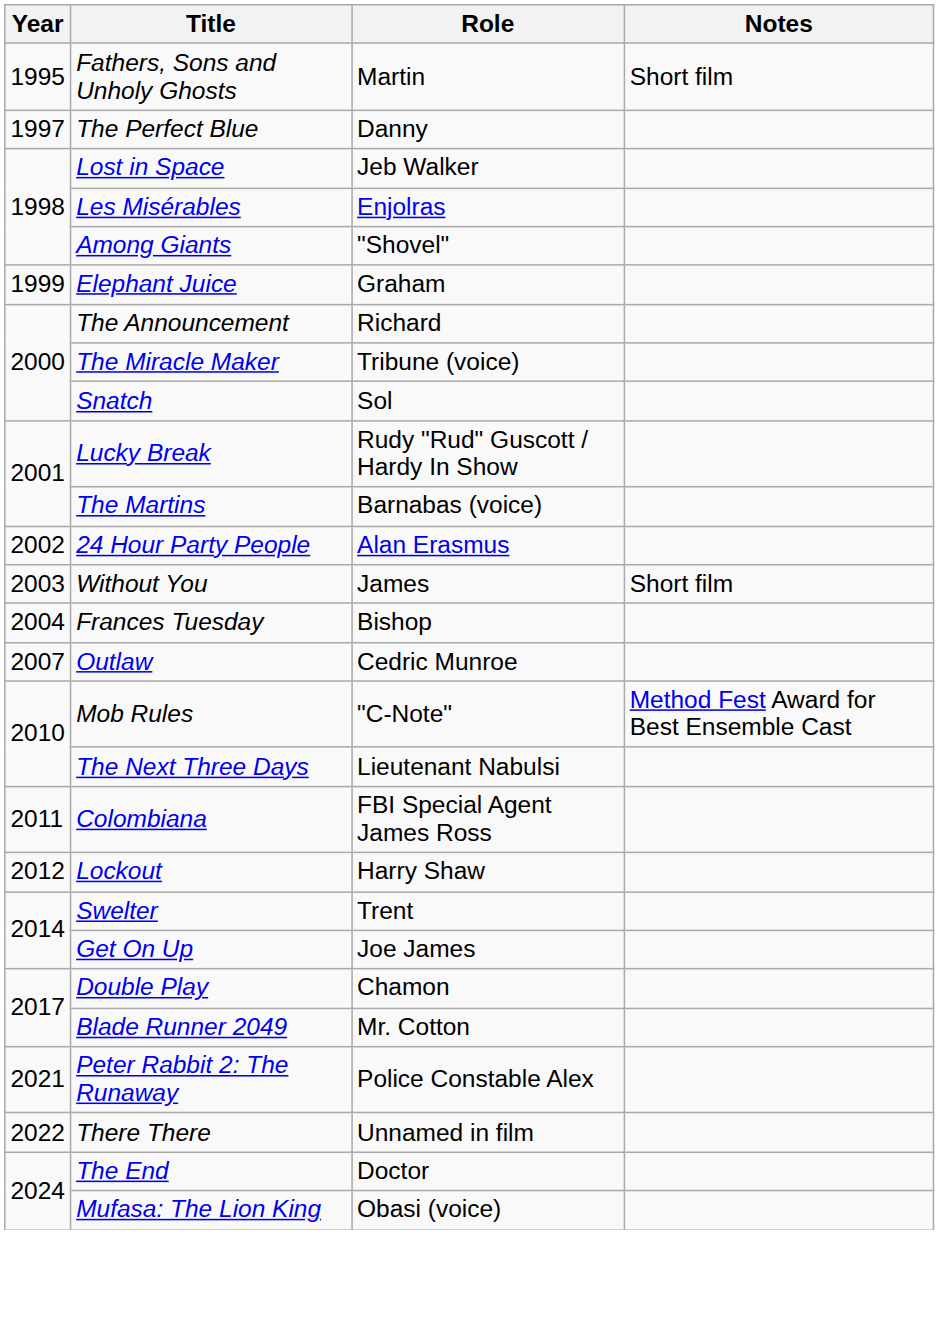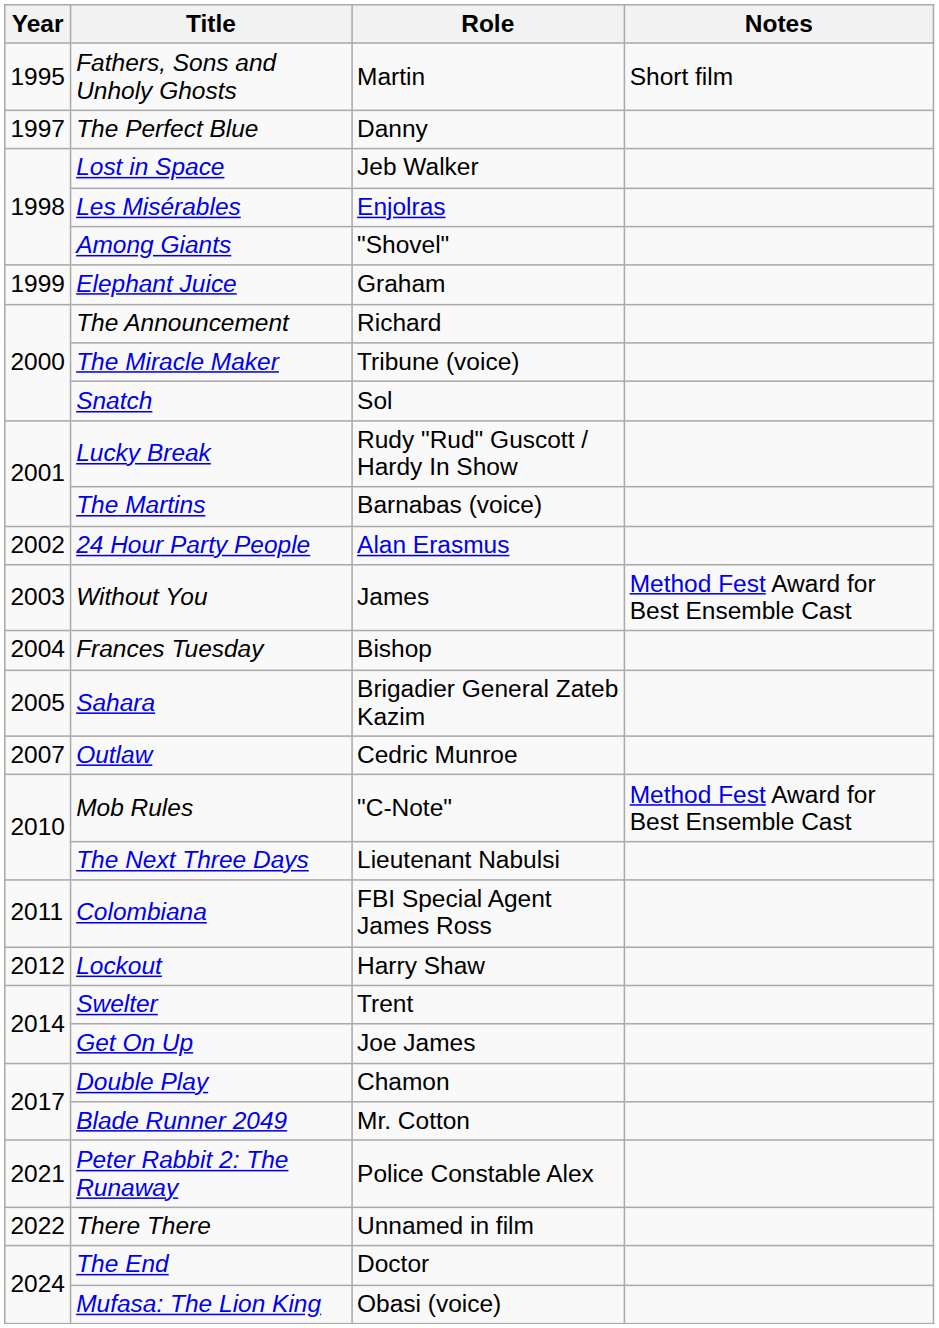Without You | Notes: Short film -> Method Fest Award for Best Ensemble Cast
+ row: 2005 | Sahara | Brigadier General Zateb Kazim
